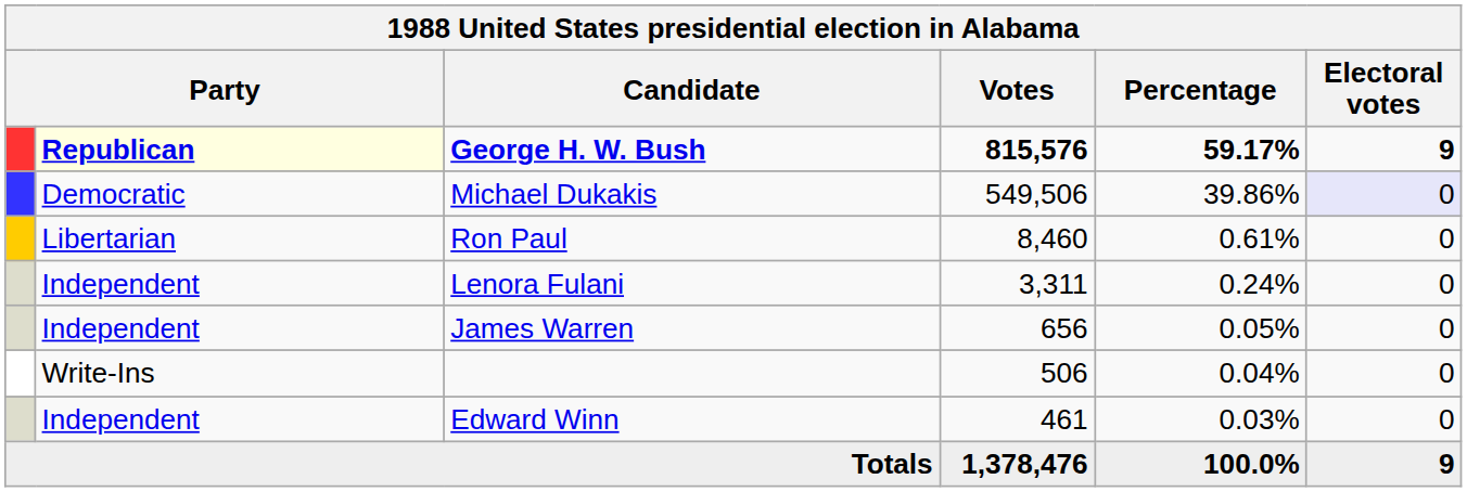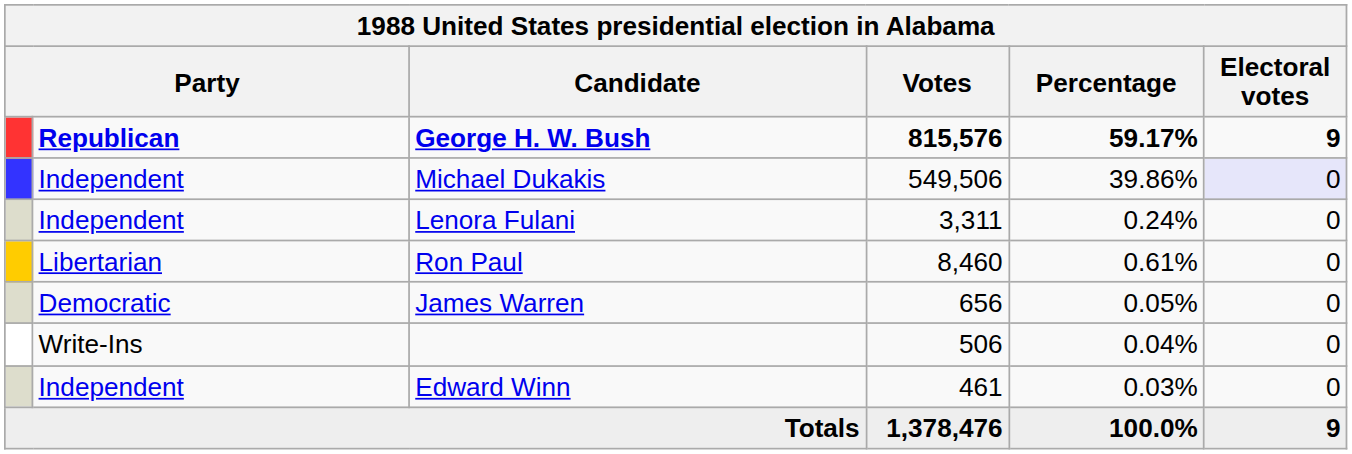George H. W. Bush | column 2: lightyellow background -> no background
Michael Dukakis | column 2: Democratic -> Independent
rows swapped: Ron Paul <-> Lenora Fulani
James Warren | column 2: Independent -> Democratic
